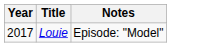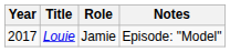+ column: Role | Jamie
